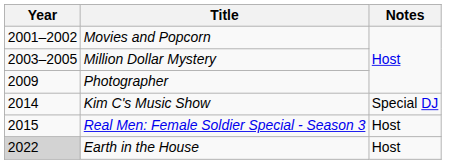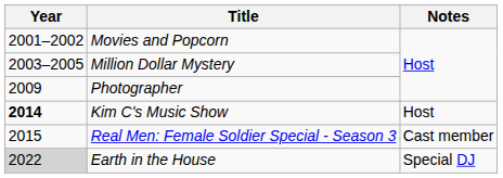Kim C's Music Show | Year: normal -> bold
Kim C's Music Show | Notes: Special DJ -> Host
Real Men: Female Soldier Special - Season 3 | Notes: Host -> Cast member
Earth in the House | Notes: Host -> Special DJ
